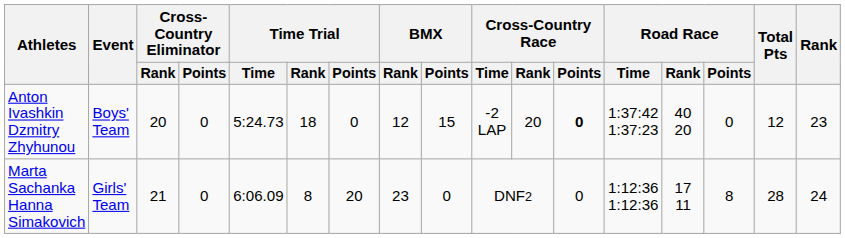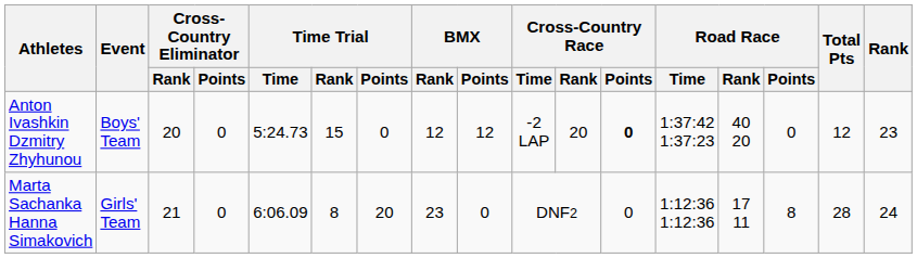Anton Ivashkin Dzmitry Zhyhunou | Time Trial / Rank: 18 -> 15
Anton Ivashkin Dzmitry Zhyhunou | BMX / Points: 15 -> 12
